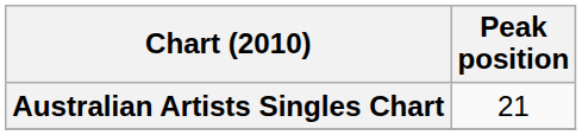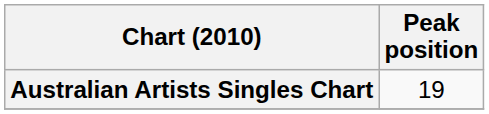Australian Artists Singles Chart | Peak position: 21 -> 19
